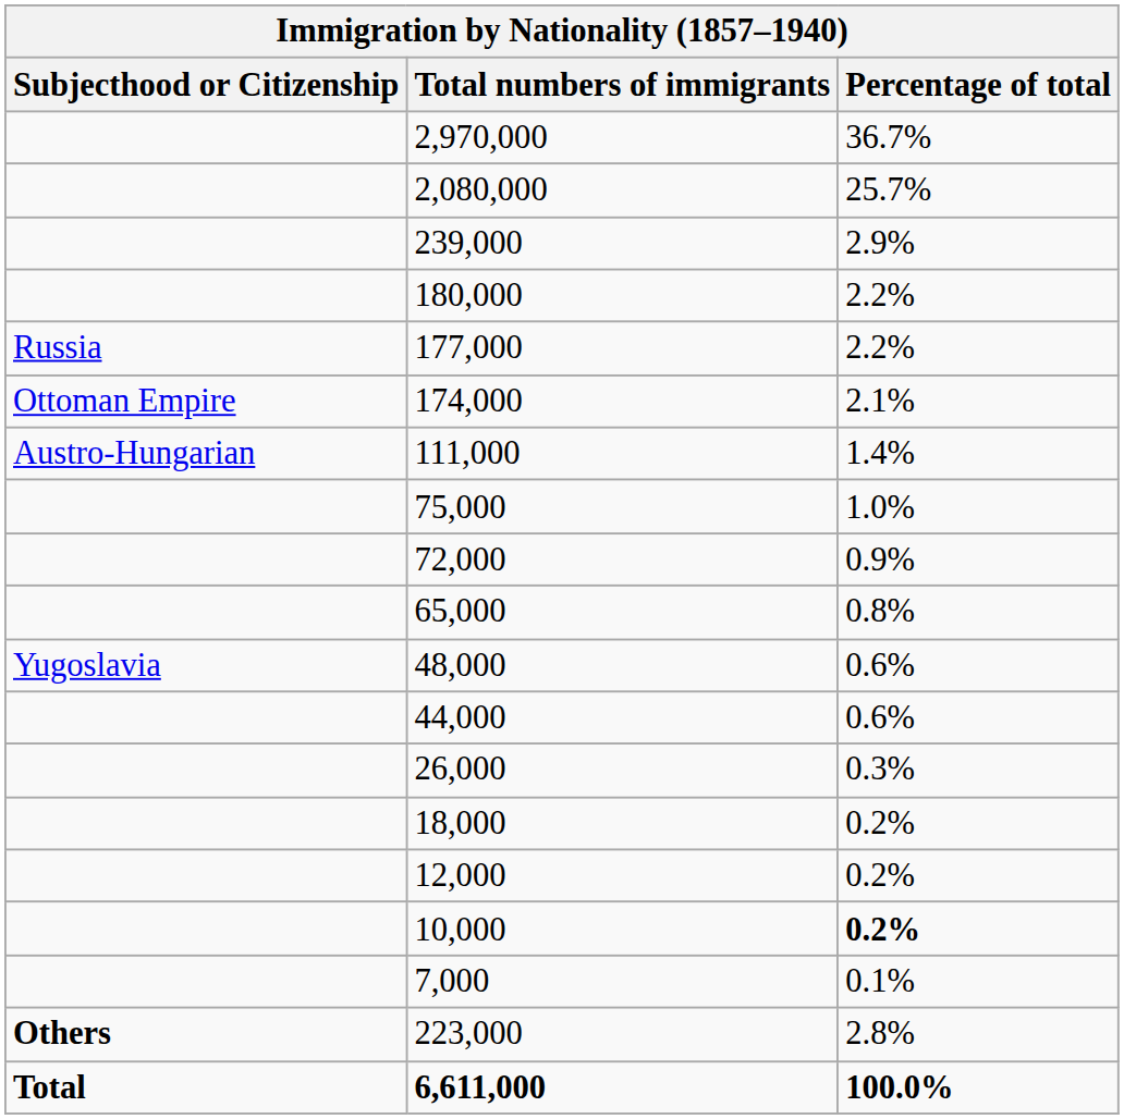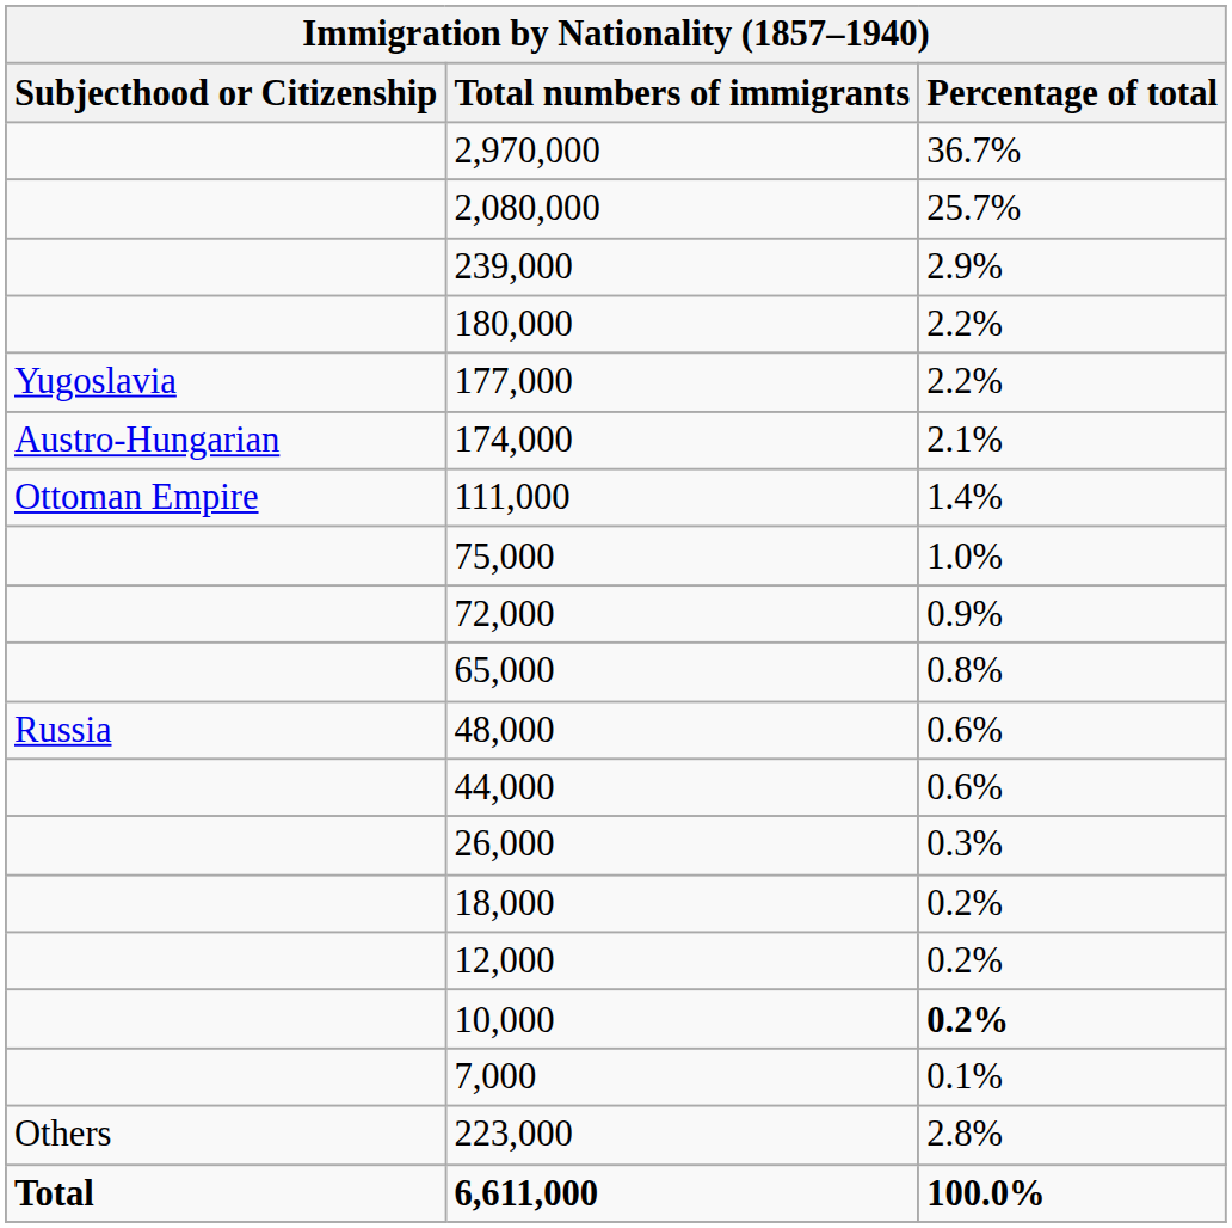177,000 | Subjecthood or Citizenship: Russia -> Yugoslavia
174,000 | Subjecthood or Citizenship: Ottoman Empire -> Austro-Hungarian
111,000 | Subjecthood or Citizenship: Austro-Hungarian -> Ottoman Empire
48,000 | Subjecthood or Citizenship: Yugoslavia -> Russia
223,000 | Subjecthood or Citizenship: bold -> normal
